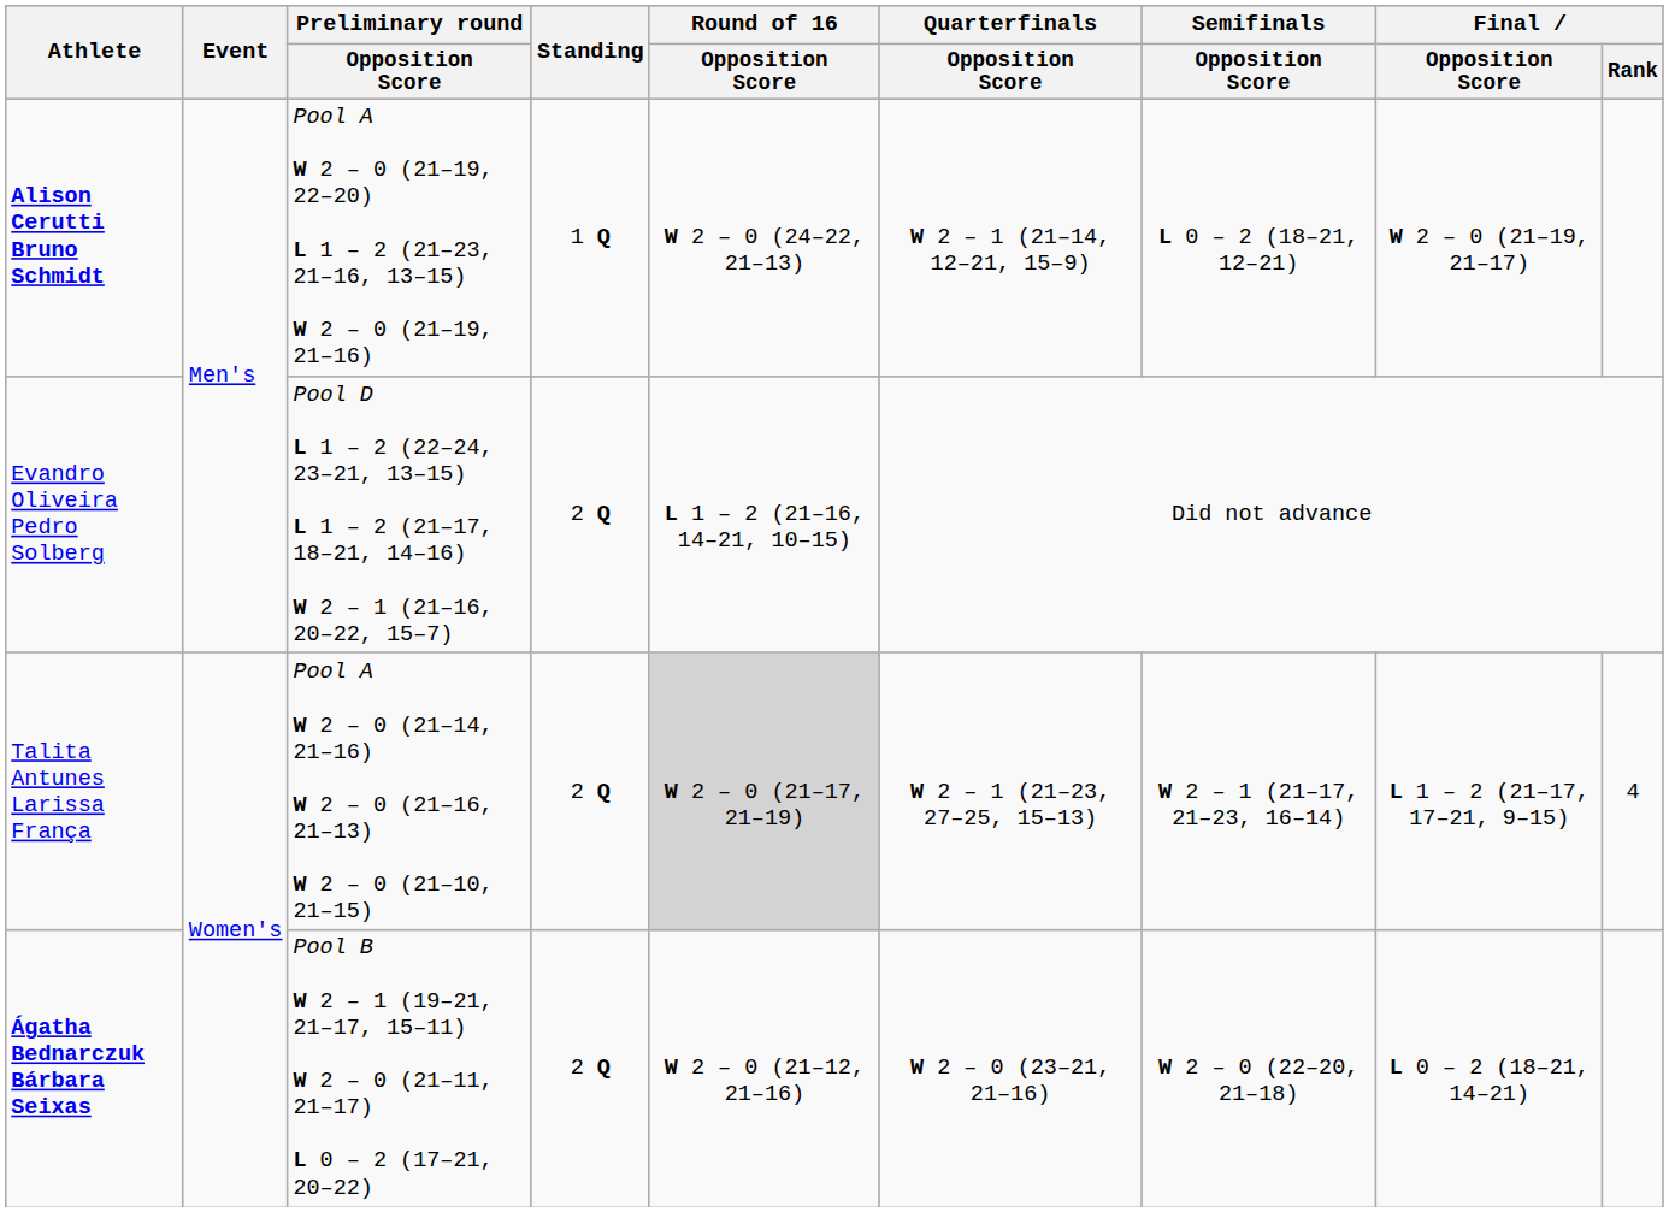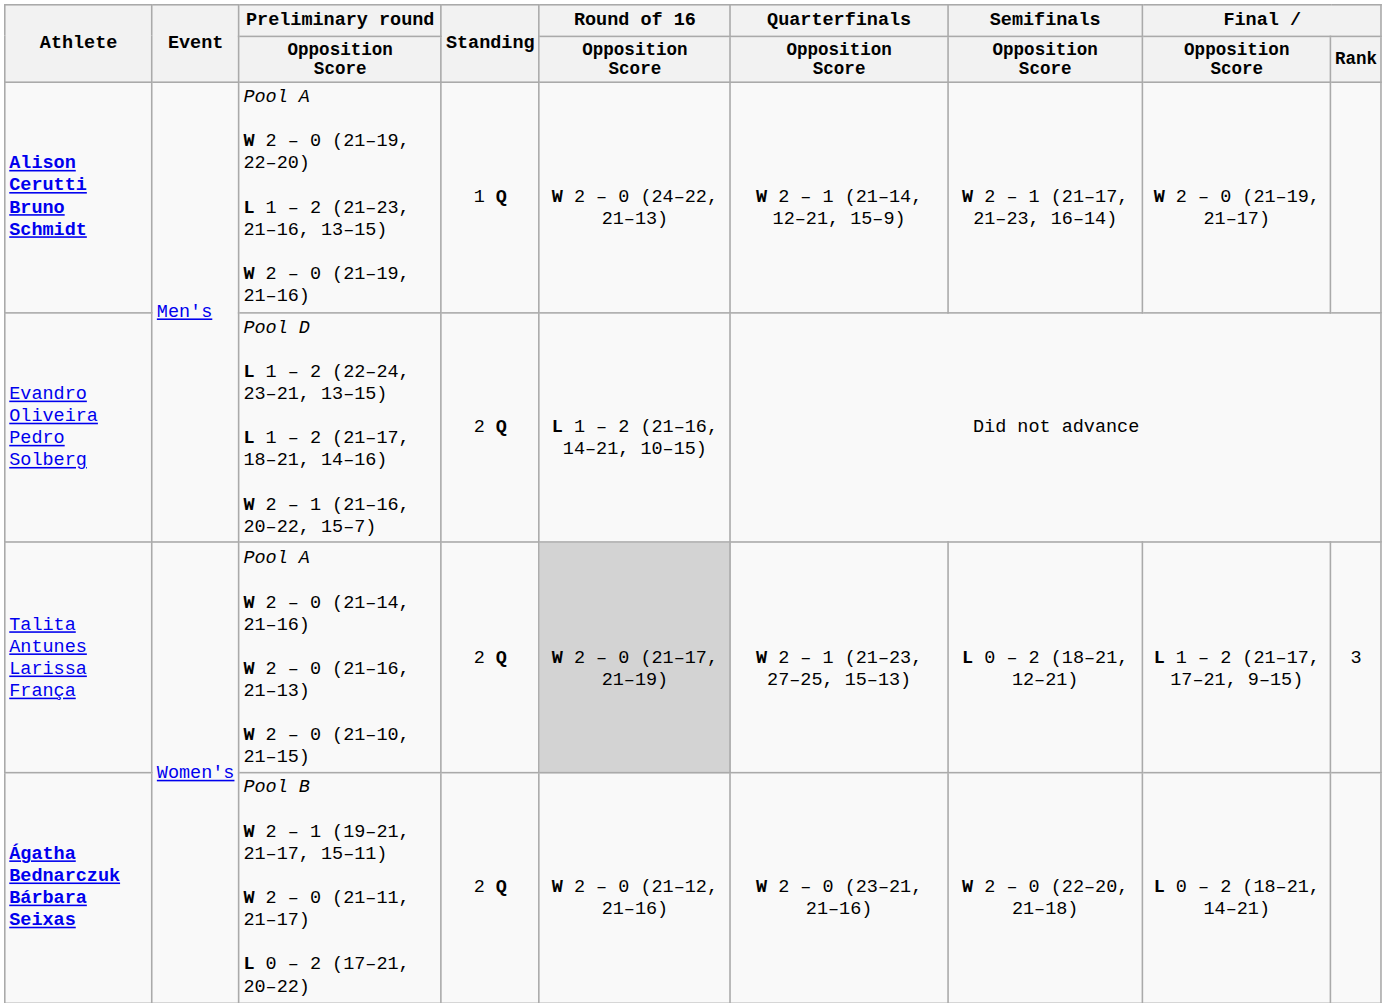Alison Cerutti Bruno Schmidt | Semifinals / Opposition Score: L 0 – 2 (18–21, 12–21) -> W 2 – 1 (21–17, 21–23, 16–14)
Talita Antunes Larissa França | Semifinals / Opposition Score: W 2 – 1 (21–17, 21–23, 16–14) -> L 0 – 2 (18–21, 12–21)
Talita Antunes Larissa França | Final / Rank: 4 -> 3
